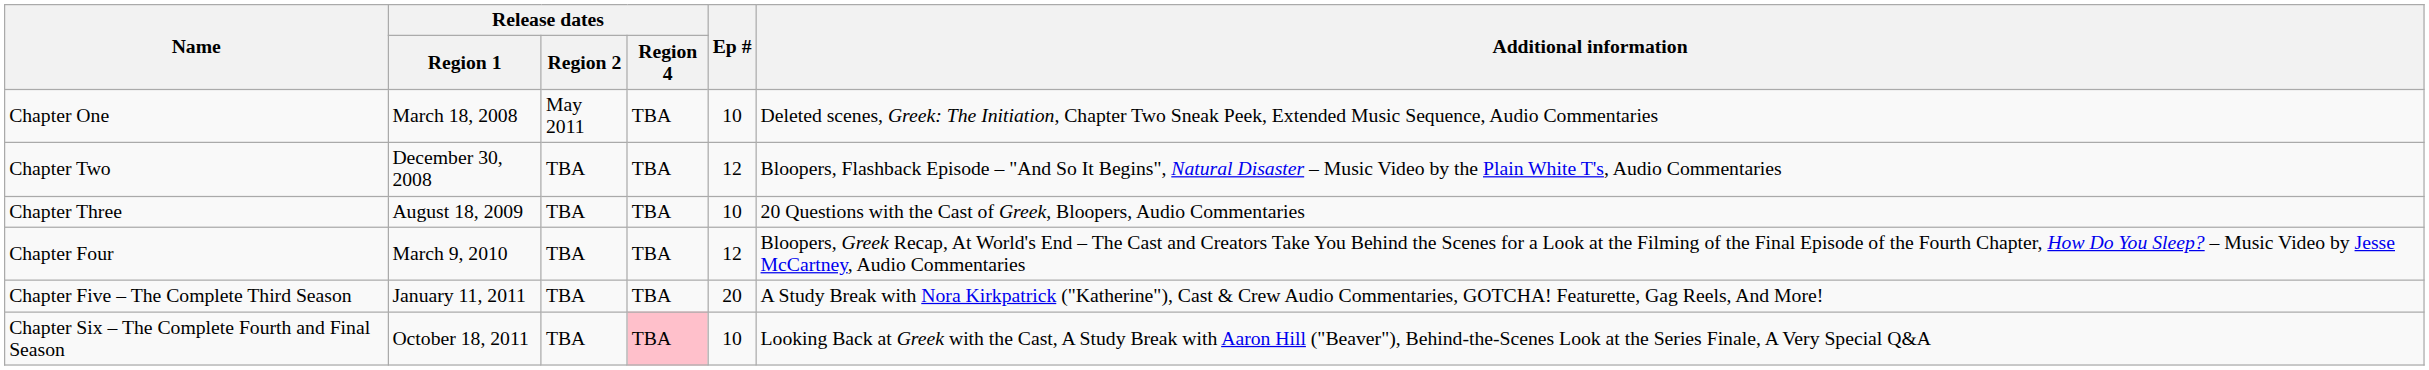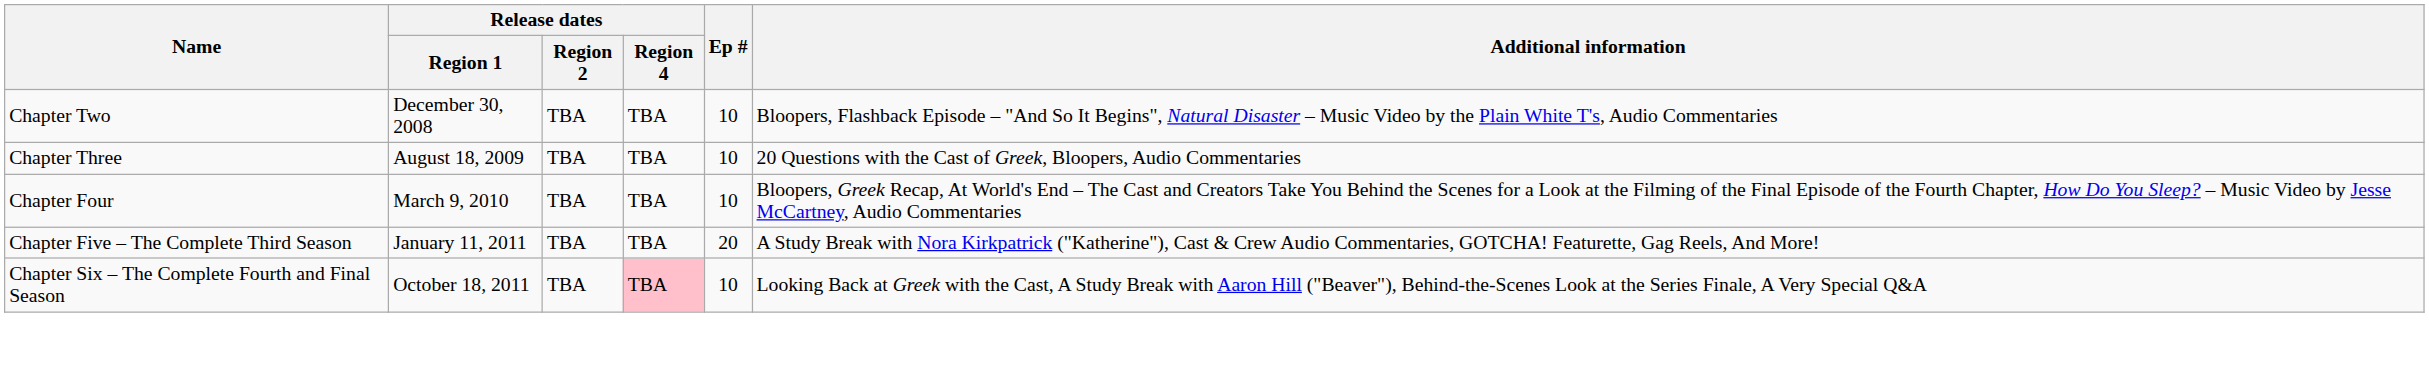- row: Chapter One | March 18, 2008 | May 2011 | TBA | 10 | Deleted scenes, Greek: The Initiation, Chapter Two Sneak Peek, Extended Music Sequence, Audio Commentaries
Chapter Two | Ep #: 12 -> 10
Chapter Four | Ep #: 12 -> 10
